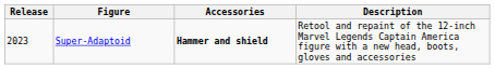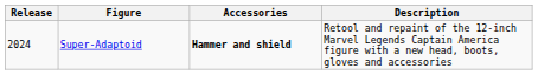Super-Adaptoid | Release: 2023 -> 2024
